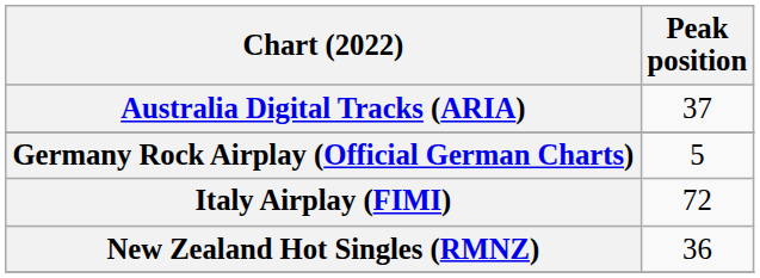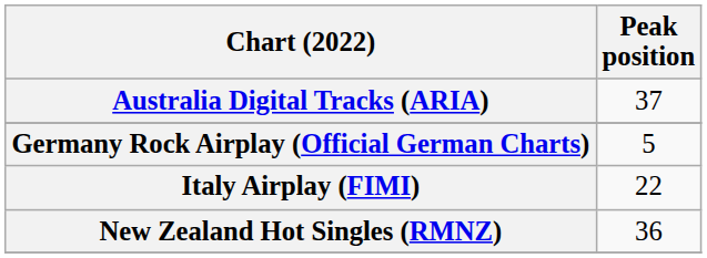Italy Airplay (FIMI) | Peak position: 72 -> 22
